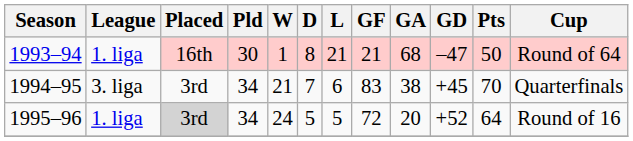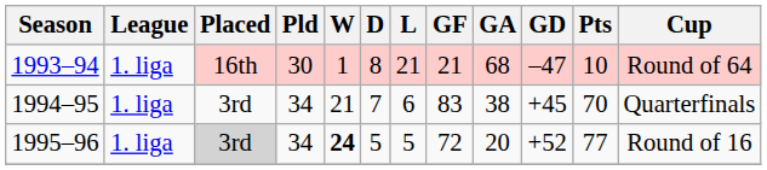1993–94 | Pts: 50 -> 10
1994–95 | League: 3. liga -> 1. liga
1995–96 | W: normal -> bold
1995–96 | Pts: 64 -> 77
